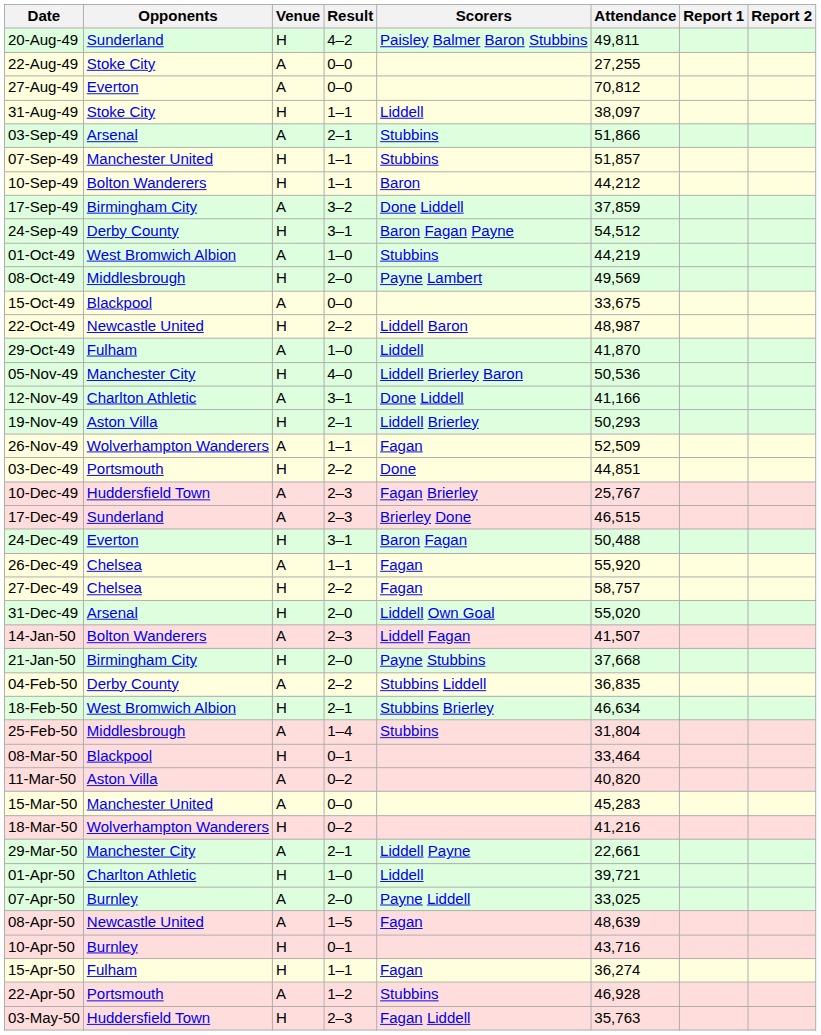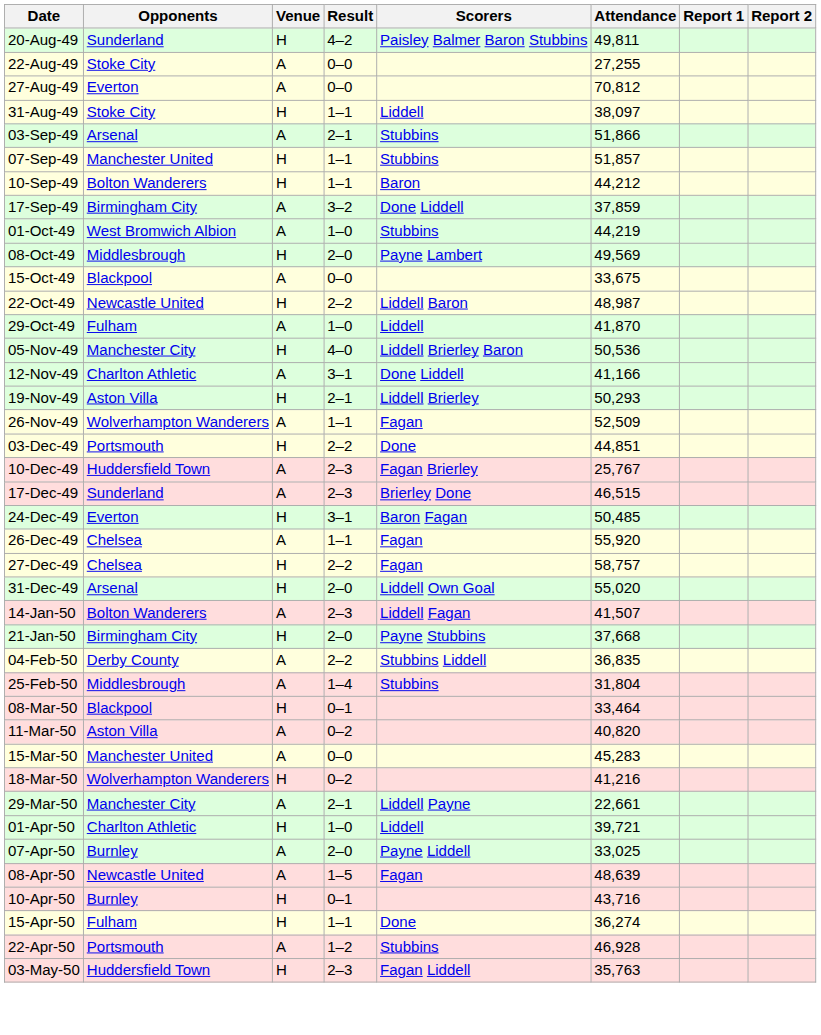- row: 24-Sep-49 | Derby County | H | 3–1 | Baron Fagan Payne | 54,512
24-Dec-49 | Attendance: 50,488 -> 50,485
- row: 18-Feb-50 | West Bromwich Albion | H | 2–1 | Stubbins Brierley | 46,634
15-Apr-50 | Scorers: Fagan -> Done
